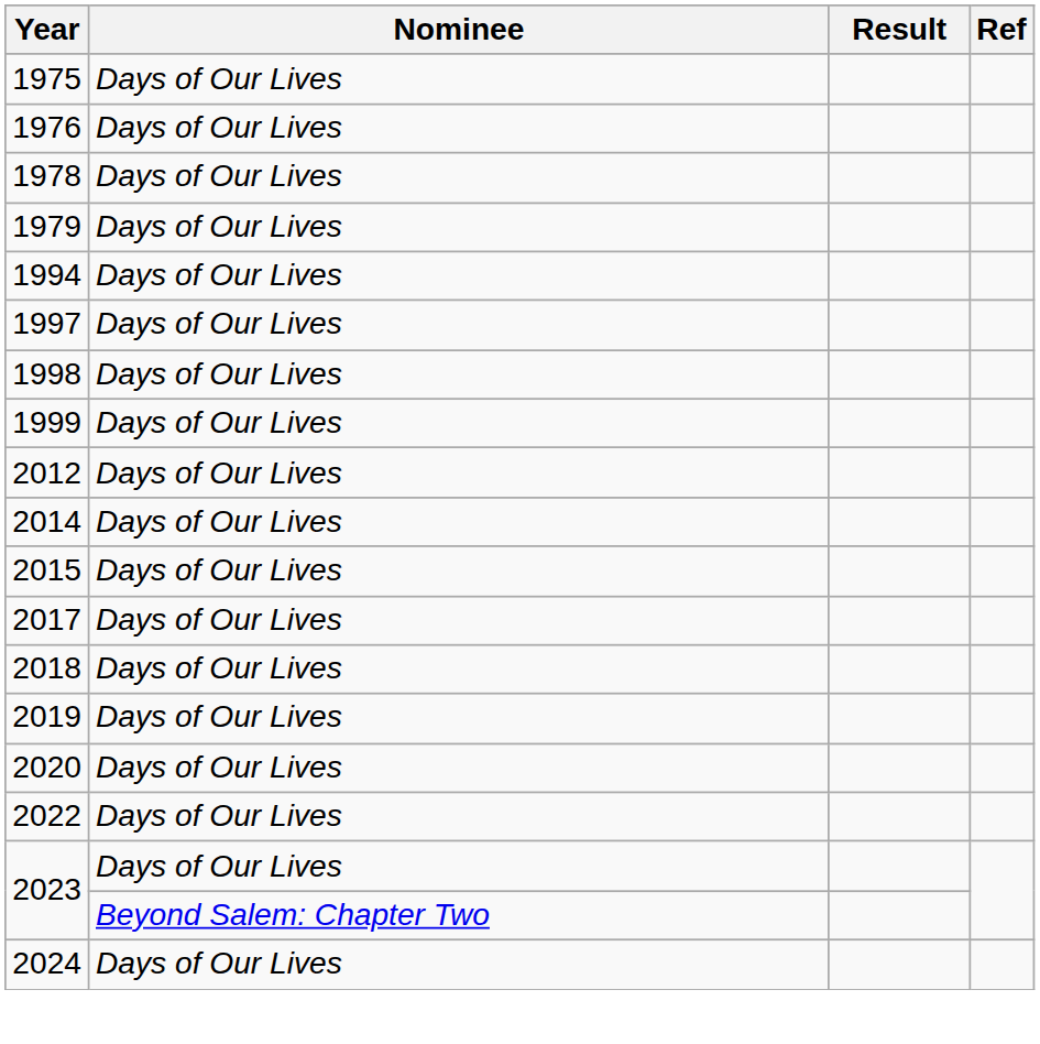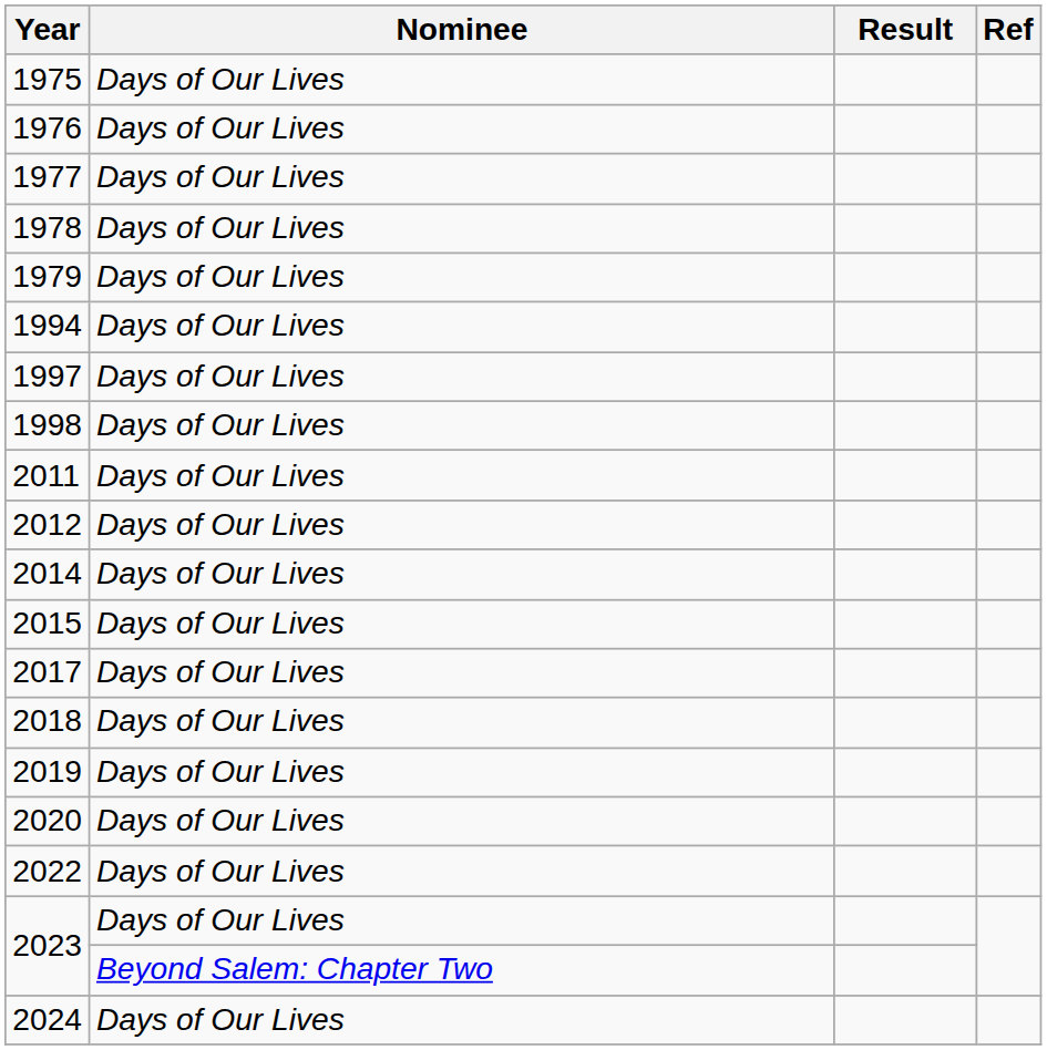+ row: 1977 | Days of Our Lives
- row: 1999 | Days of Our Lives
+ row: 2011 | Days of Our Lives
